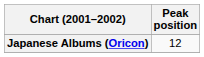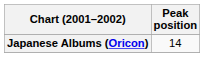Japanese Albums (Oricon) | Peak position: 12 -> 14
